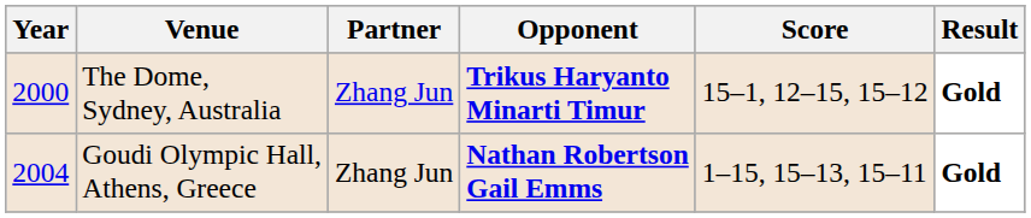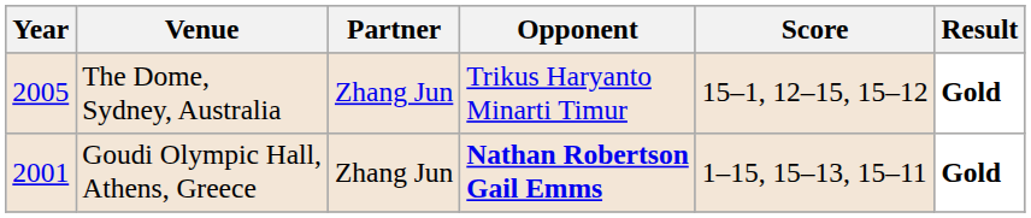The Dome, Sydney, Australia | Year: 2000 -> 2005
The Dome, Sydney, Australia | Opponent: bold -> normal
Goudi Olympic Hall, Athens, Greece | Year: 2004 -> 2001
